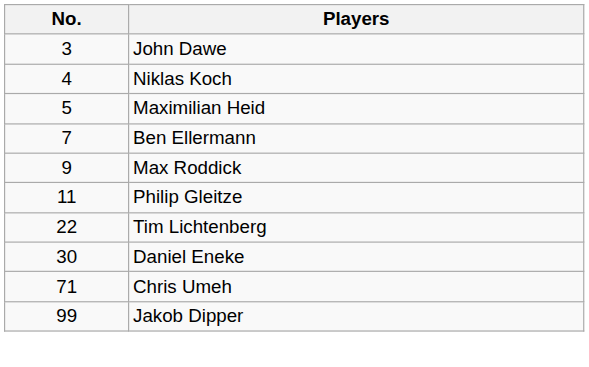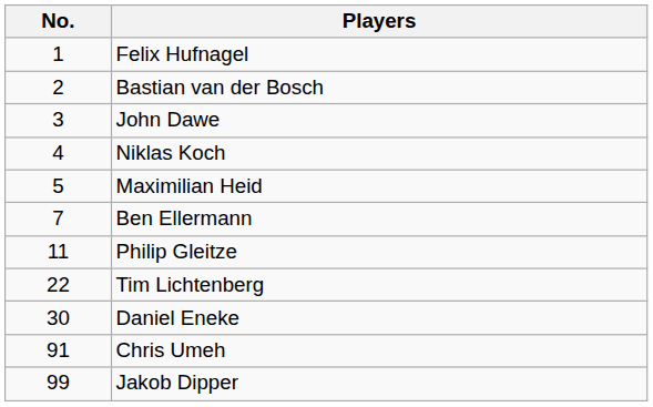+ row: 1 | Felix Hufnagel
+ row: 2 | Bastian van der Bosch
- row: 9 | Max Roddick
Chris Umeh | No.: 71 -> 91
